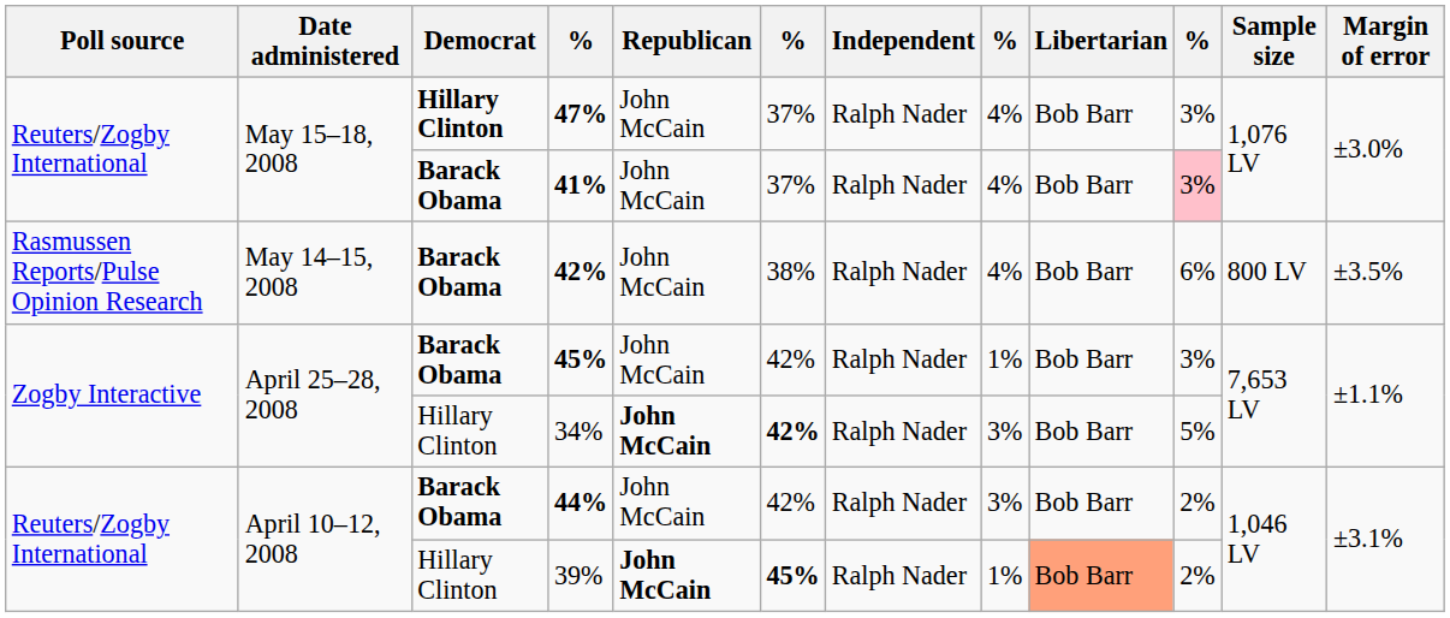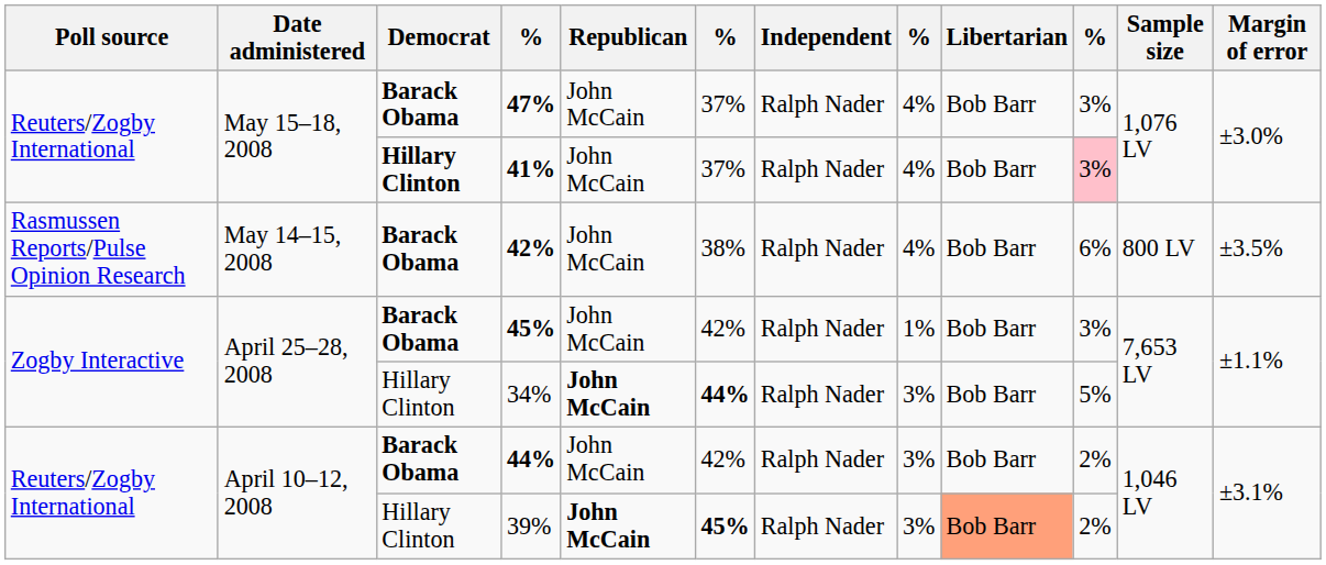47% | Democrat: Hillary Clinton -> Barack Obama
41% | Democrat: Barack Obama -> Hillary Clinton
34% | column 6: 42% -> 44%
39% | column 8: 1% -> 3%
